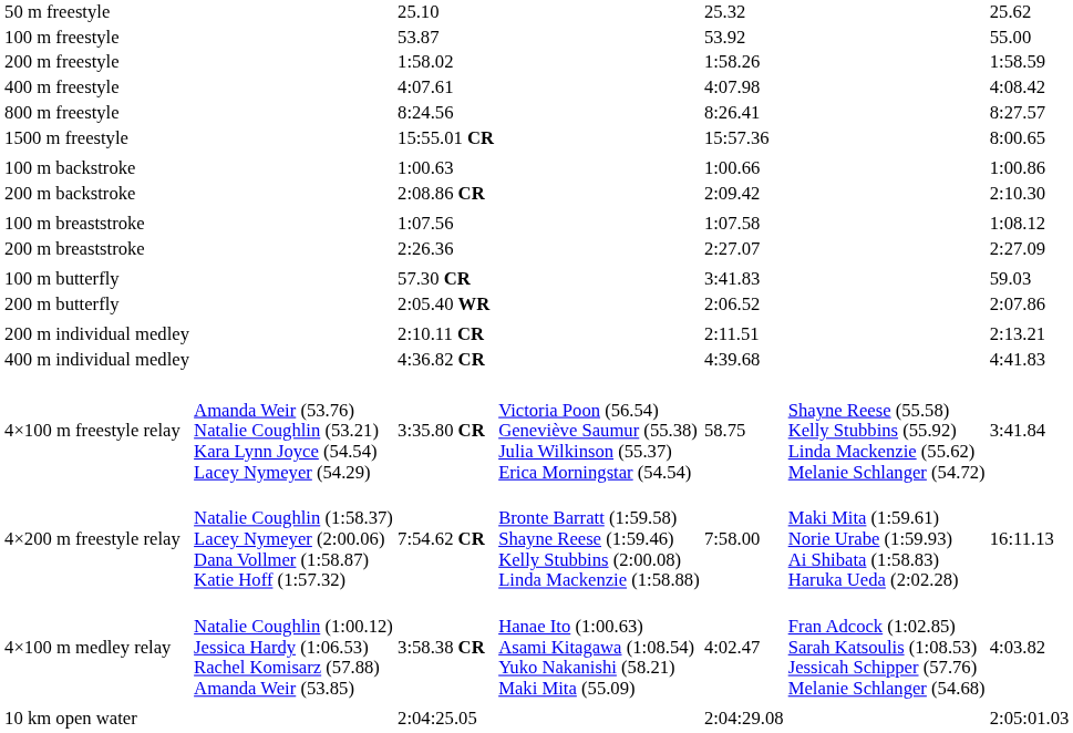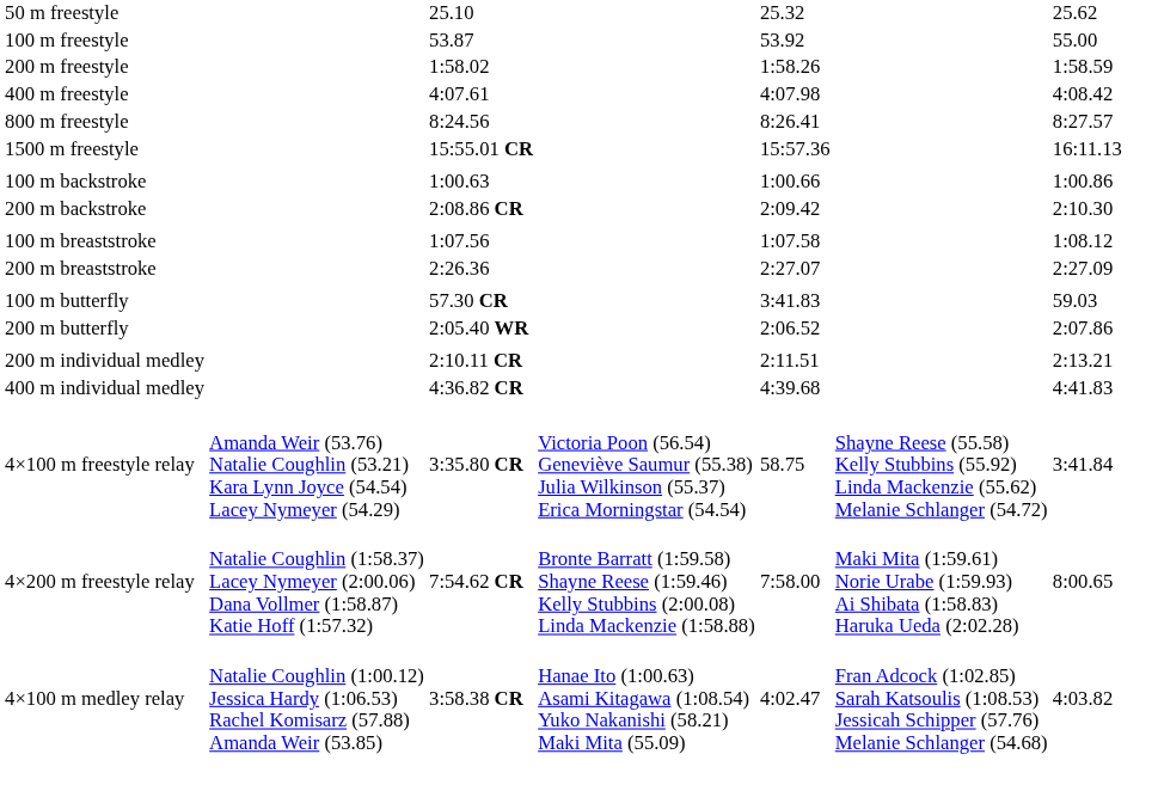1500 m freestyle | column 7: 8:00.65 -> 16:11.13
4×200 m freestyle relay | column 7: 16:11.13 -> 8:00.65
- row: 10 km open water | 2:04:25.05 | 2:04:29.08 | 2:05:01.03
